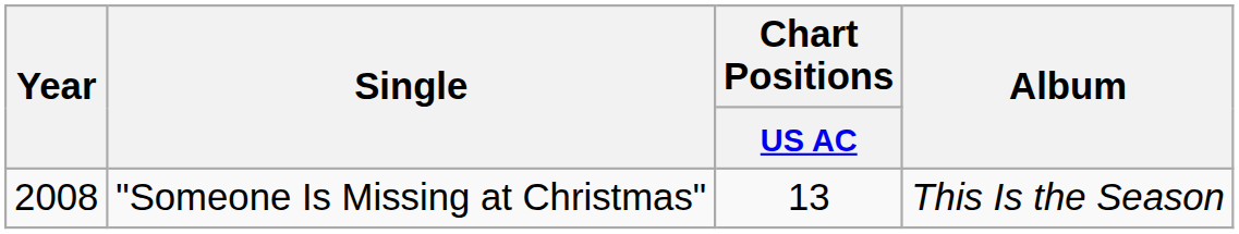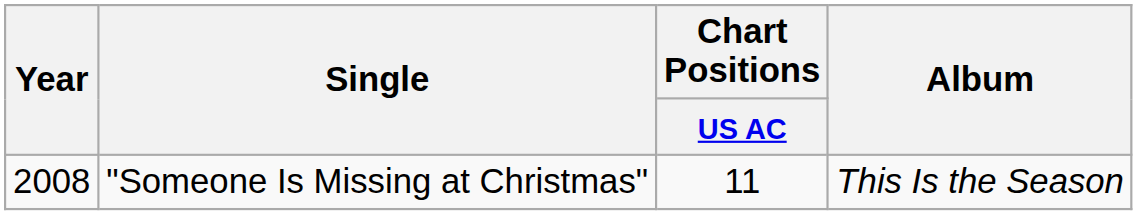"Someone Is Missing at Christmas" | Chart Positions / US AC: 13 -> 11
